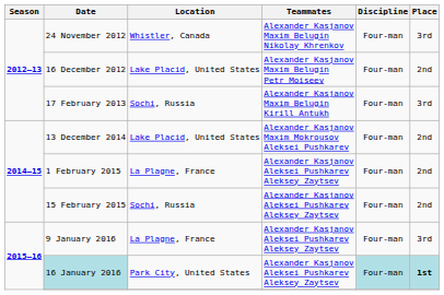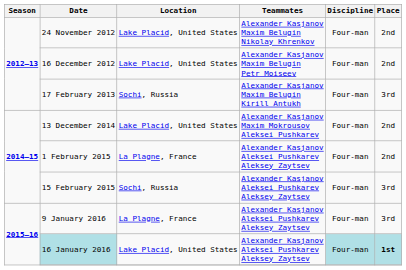24 November 2012 | Location: Whistler, Canada -> Lake Placid, United States
24 November 2012 | Place: 3rd -> 2nd
15 February 2015 | Place: 2nd -> 3rd
16 January 2016 | Location: Park City, United States -> Lake Placid, United States
